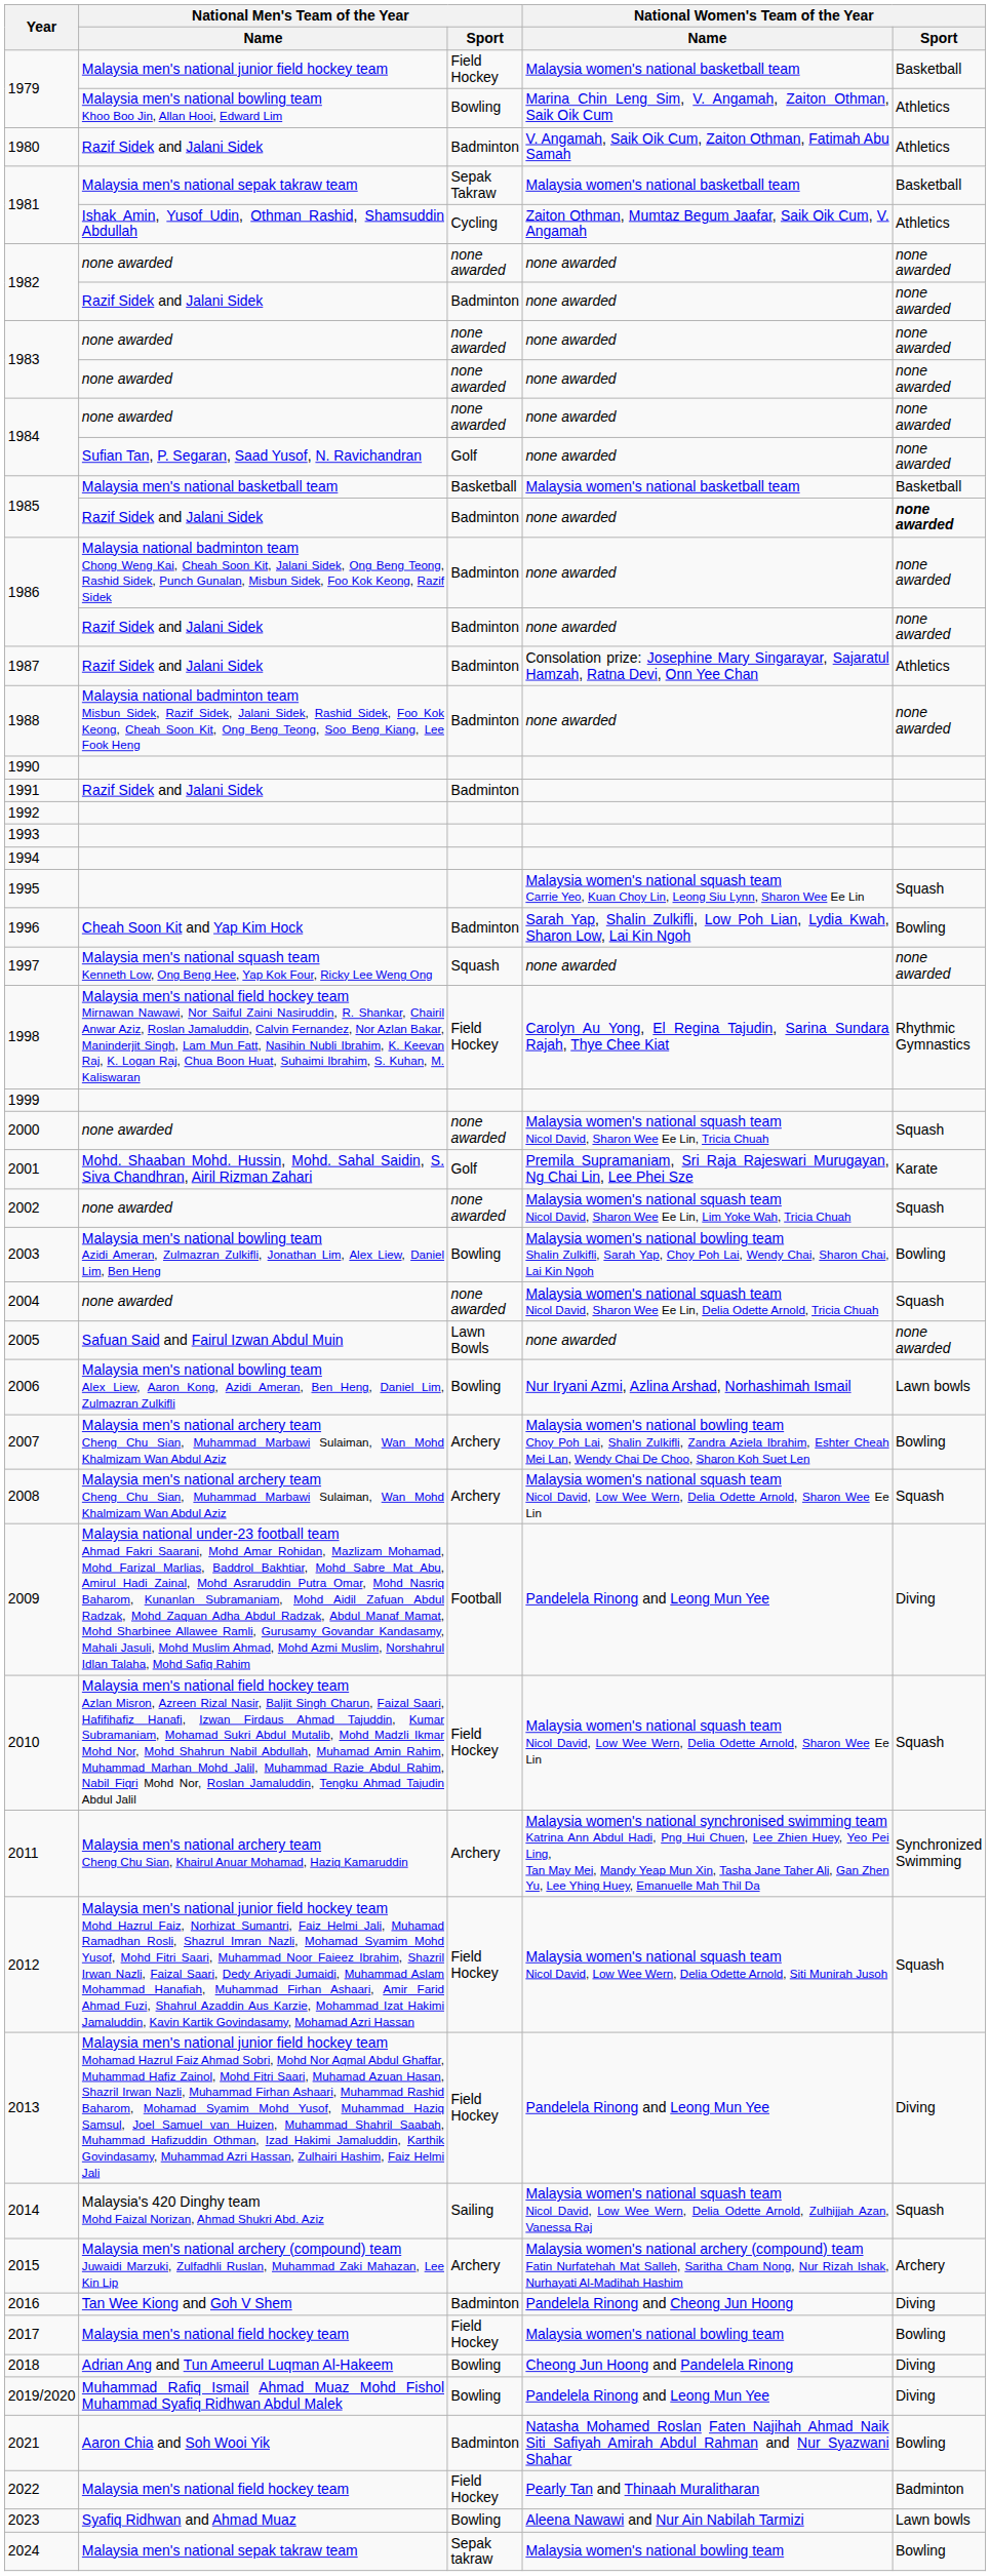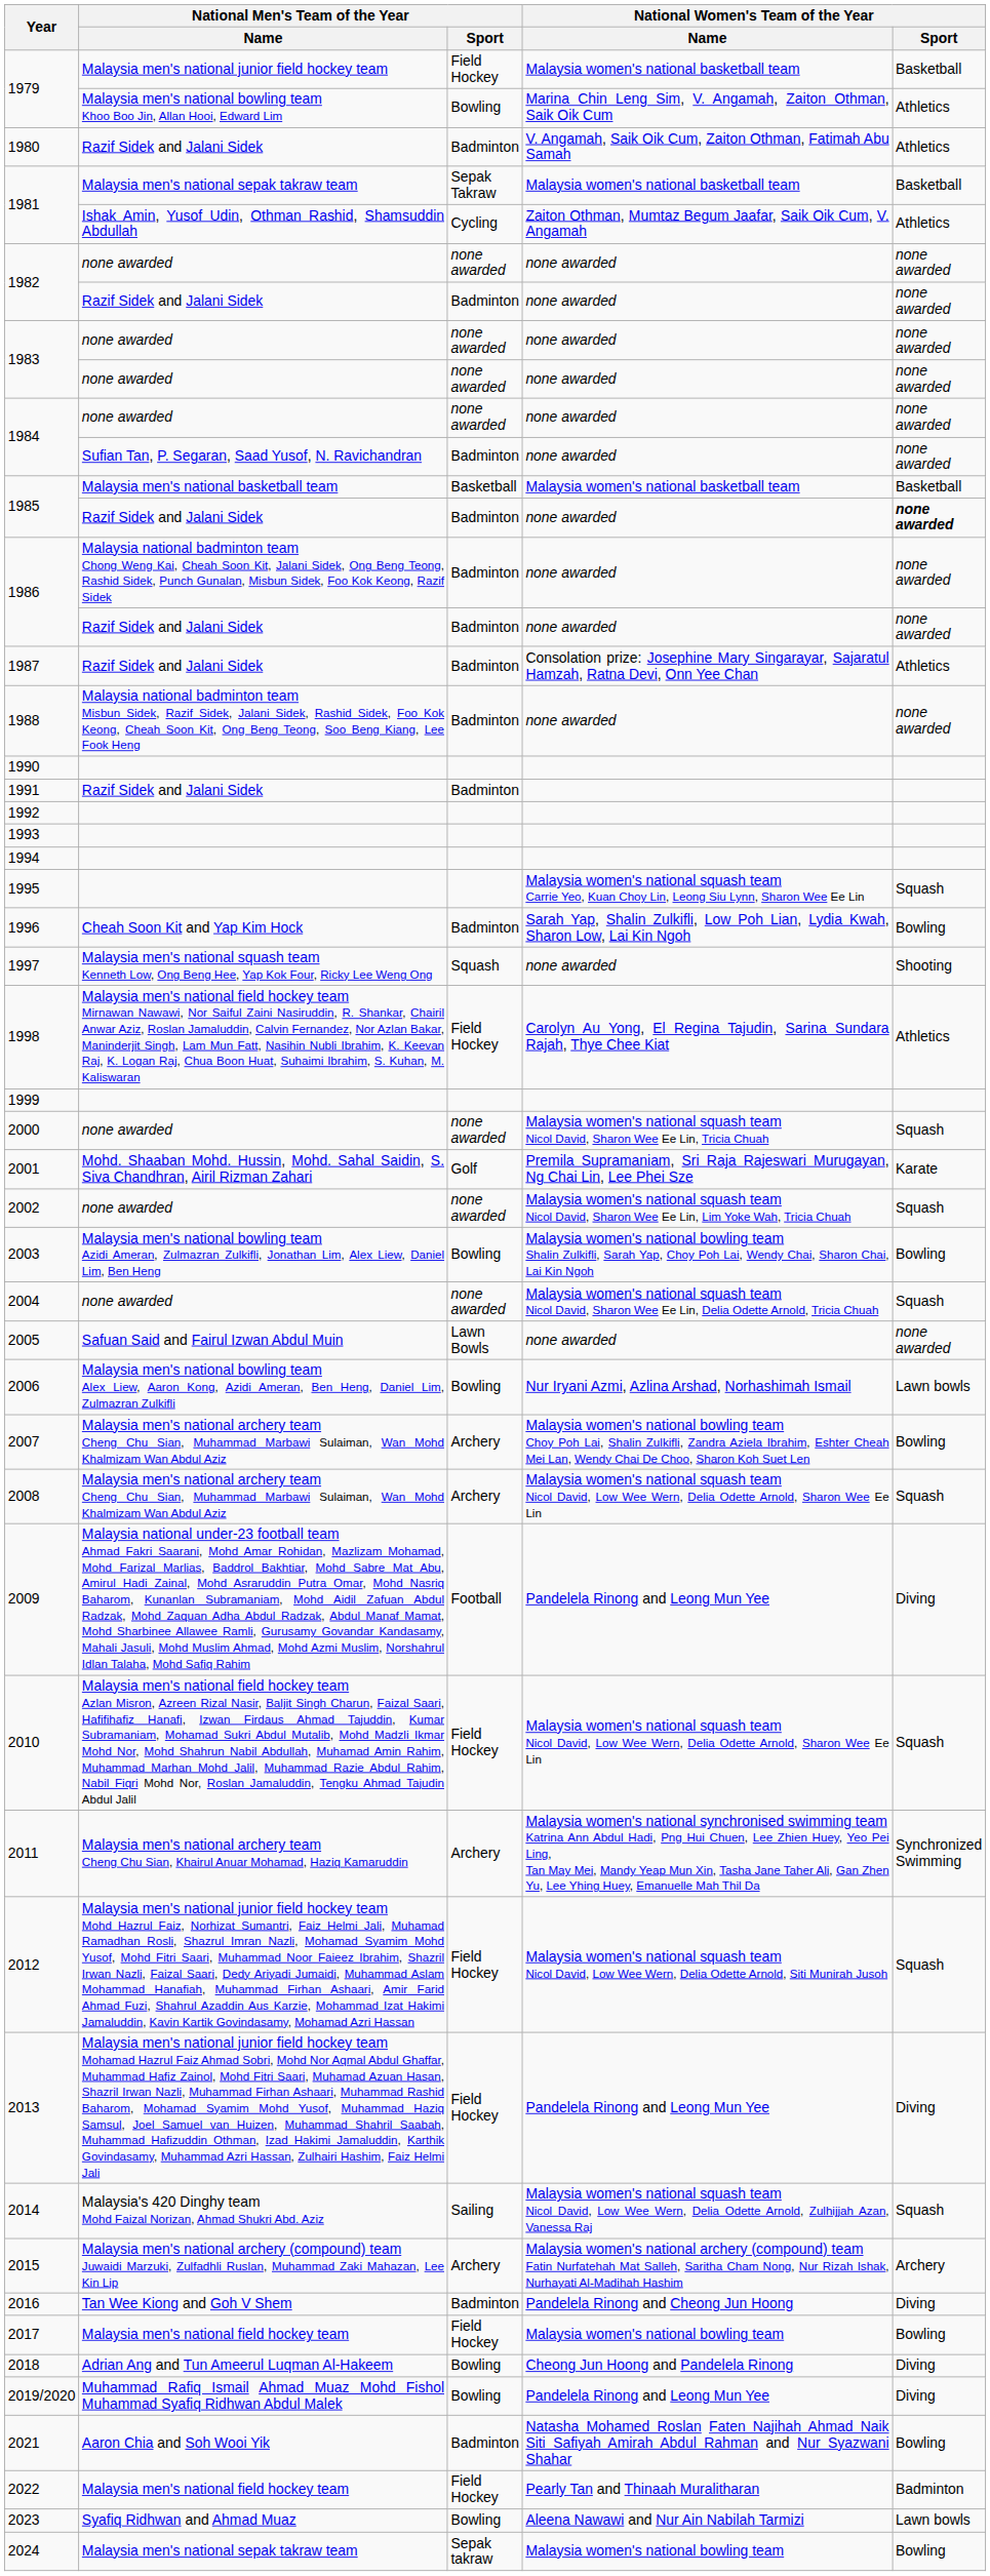1984 / Sufian Tan, P. Segaran, Saad Yusof, N. Ravichandran | National Men's Team of the Year / Sport: Golf -> Badminton
1997 | National Women's Team of the Year / Sport: none awarded -> Shooting
1998 | National Women's Team of the Year / Sport: Rhythmic Gymnastics -> Athletics
